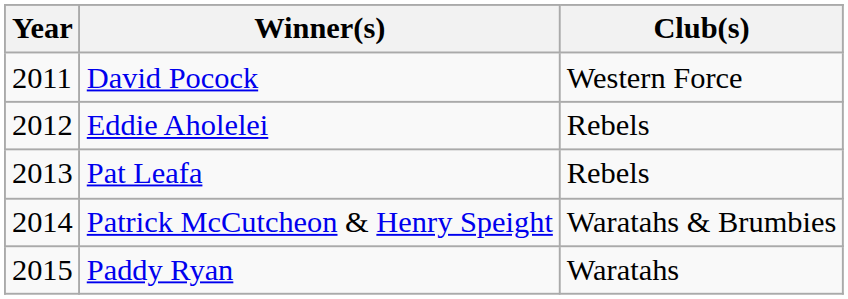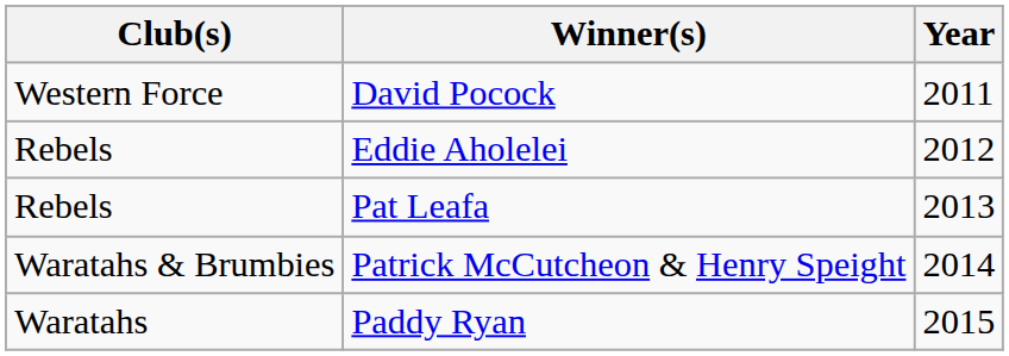columns swapped: Year <-> Club(s)
